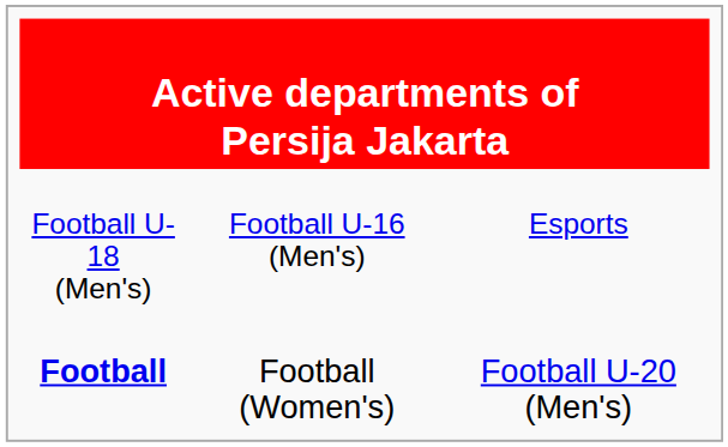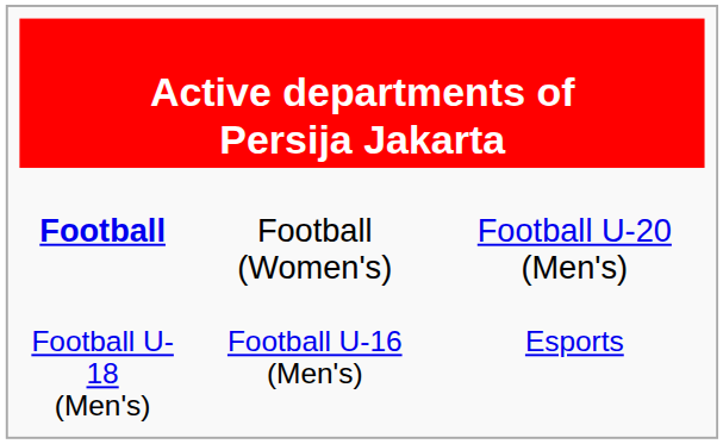rows swapped: Football <-> Football U-18 (Men's)
